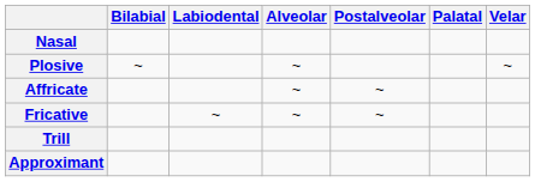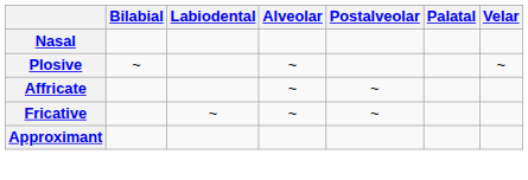- row: Trill
